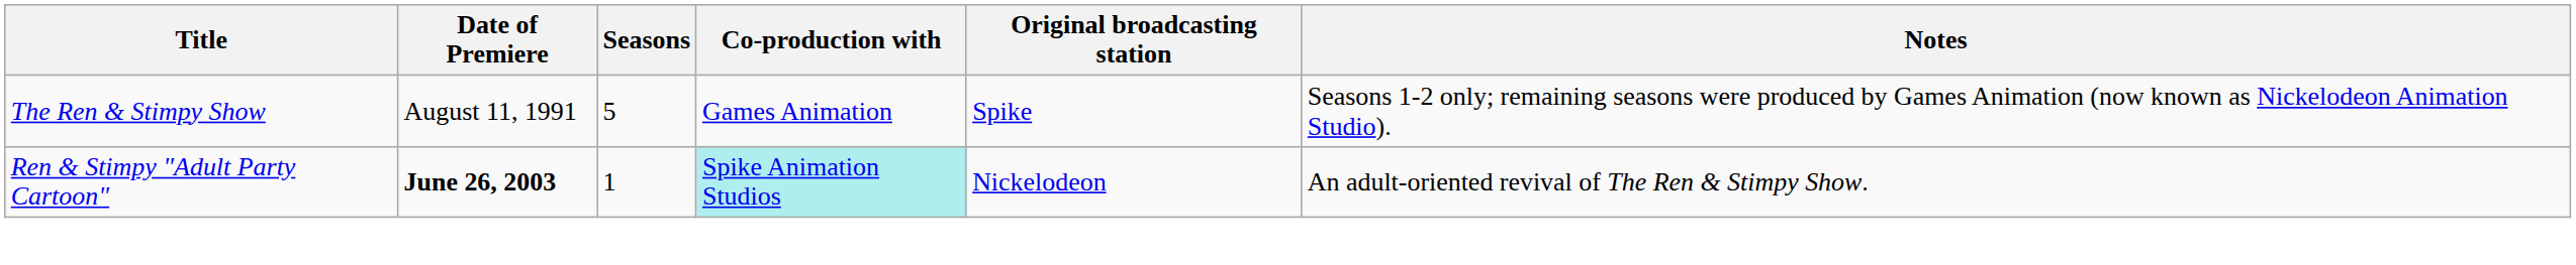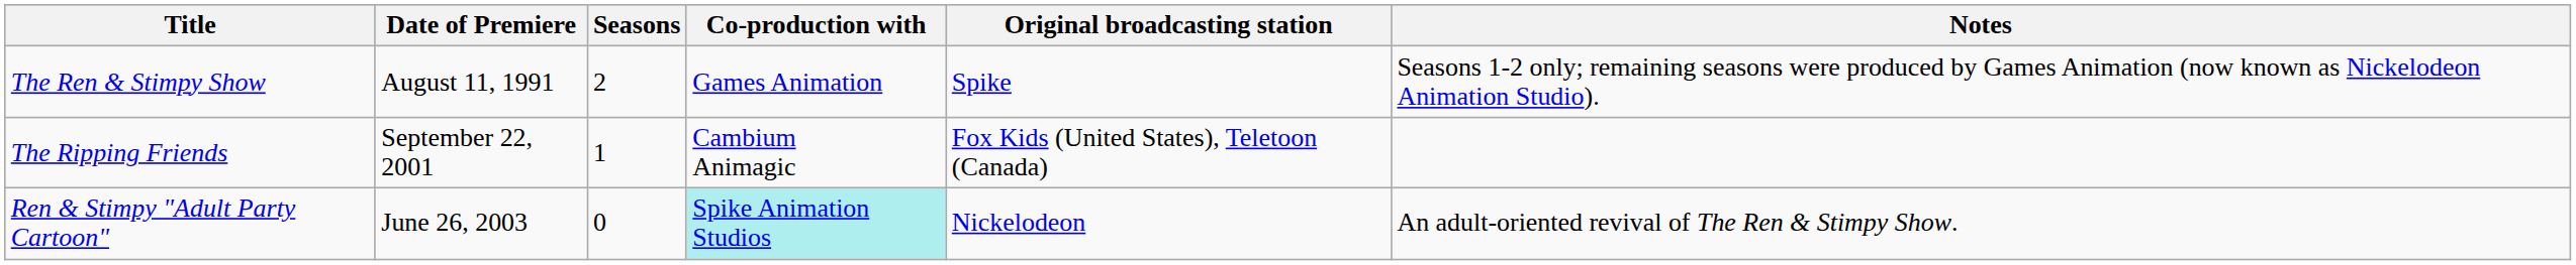The Ren & Stimpy Show | Seasons: 5 -> 2
+ row: The Ripping Friends | September 22, 2001 | 1 | Cambium Animagic | Fox Kids (United States), Teletoon (Canada)
Ren & Stimpy "Adult Party Cartoon" | Date of Premiere: bold -> normal
Ren & Stimpy "Adult Party Cartoon" | Seasons: 1 -> 0
